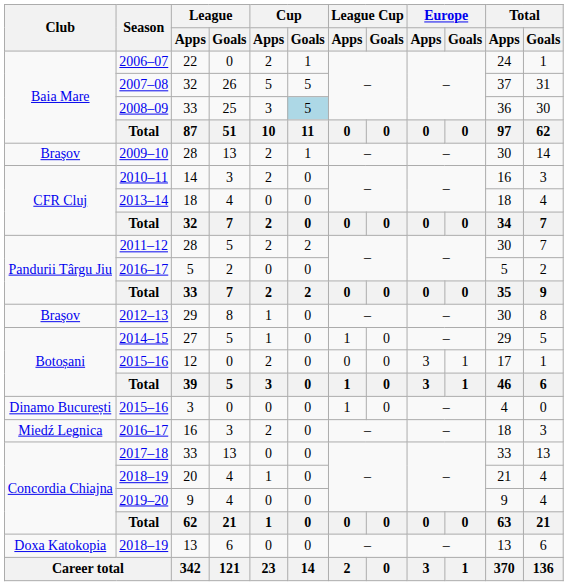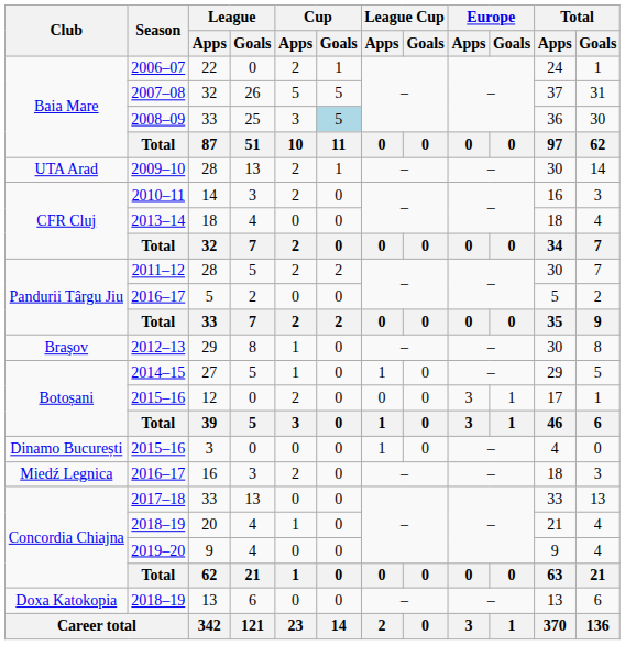2009–10 / 28 | Club: Braşov -> UTA Arad
